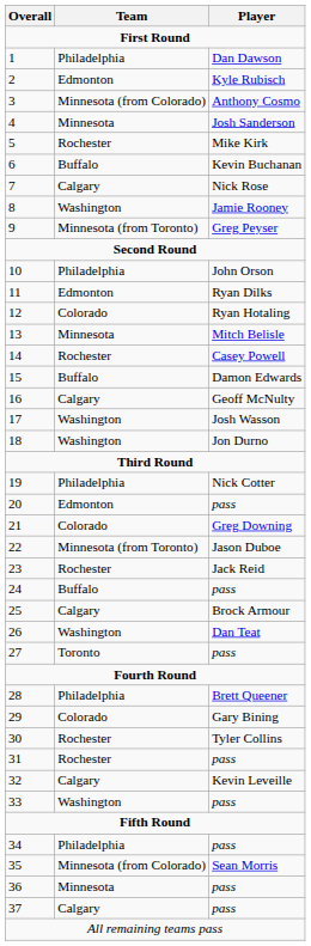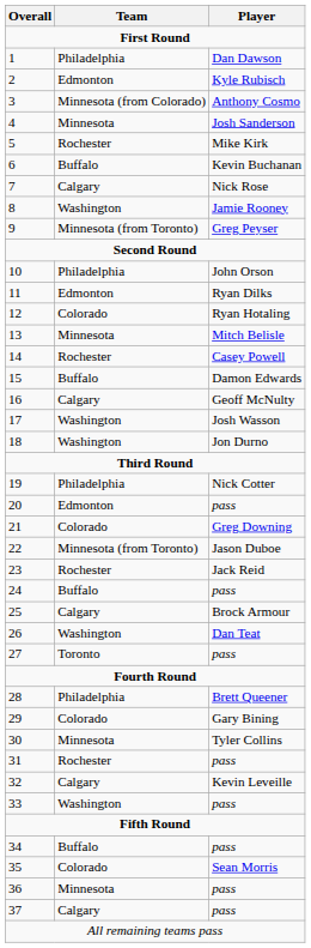30 | Team: Rochester -> Minnesota
34 | Team: Philadelphia -> Buffalo
35 | Team: Minnesota (from Colorado) -> Colorado
